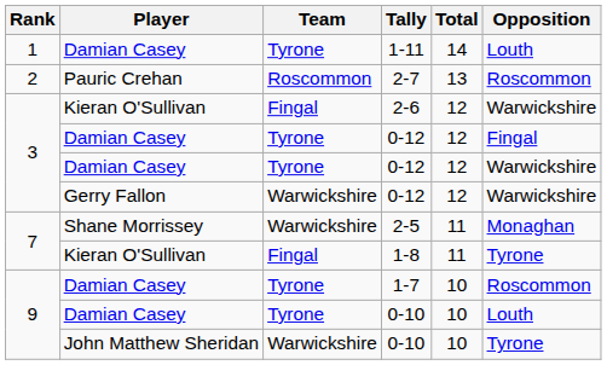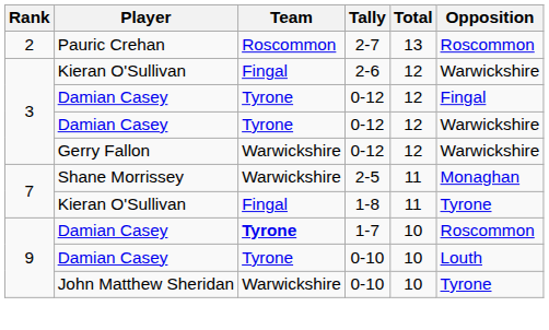- row: 1 | Damian Casey | Tyrone | 1-11 | 14 | Louth
1-7 | Team: normal -> bold
